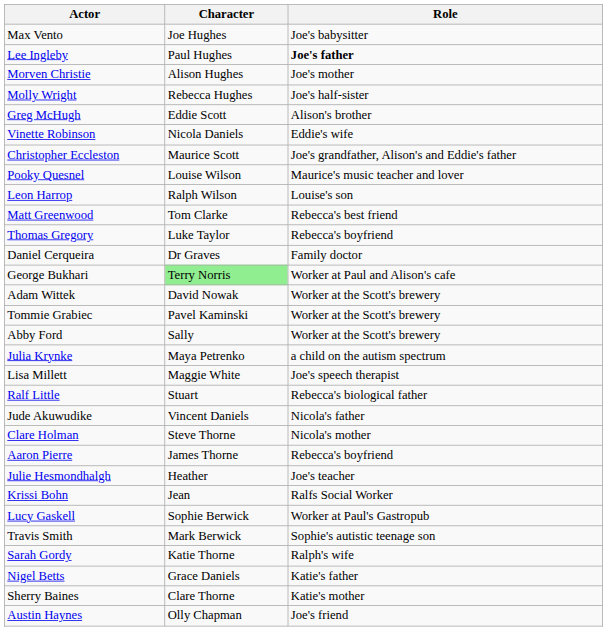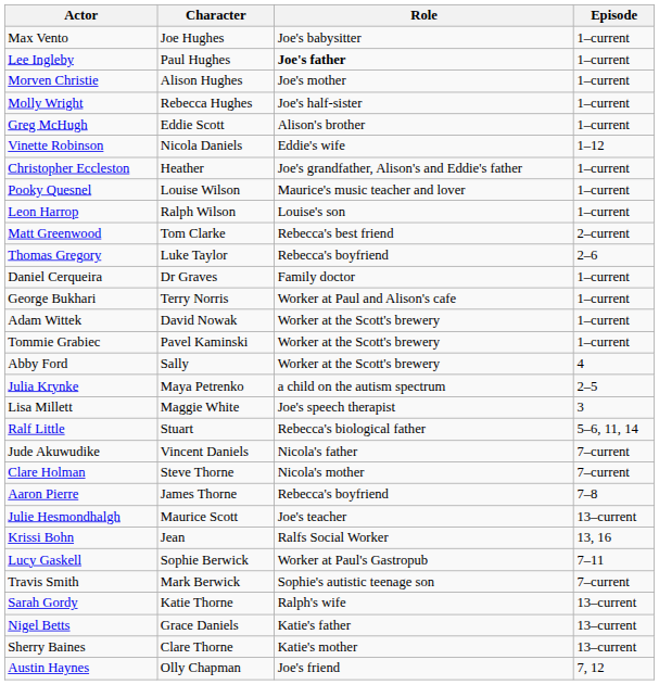+ column: Episode | 1–current | 1–current | 1–current | 1–current | 1–current | 1–12 | 1–current | 1–current | 1–current | 2–current | 2–6 | 1–current | 1–current | 1–current | 1–current | 4 | 2–5 | 3 | 5–6, 11, 14 | 7–current | 7–current | 7–8 | 13–current | 13, 16 | 7–11 | 7–current | 13–current | 13–current | 13–current | 7, 12
Christopher Eccleston | Character: Maurice Scott -> Heather
George Bukhari | Character: lightgreen background -> no background
Julie Hesmondhalgh | Character: Heather -> Maurice Scott
